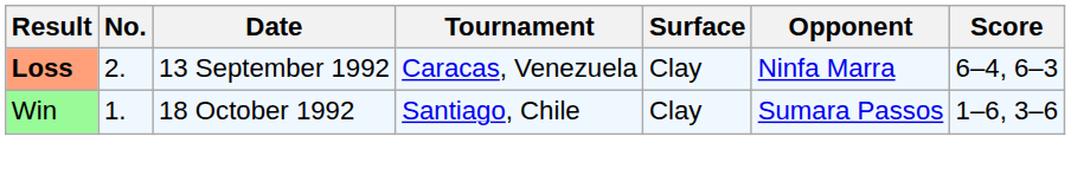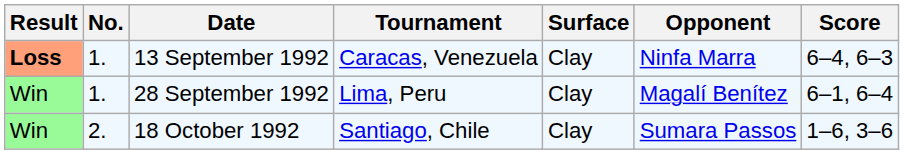13 September 1992 | No.: 2. -> 1.
+ row: Win | 1. | 28 September 1992 | Lima, Peru | Clay | Magalí Benítez | 6–1, 6–4
18 October 1992 | No.: 1. -> 2.
